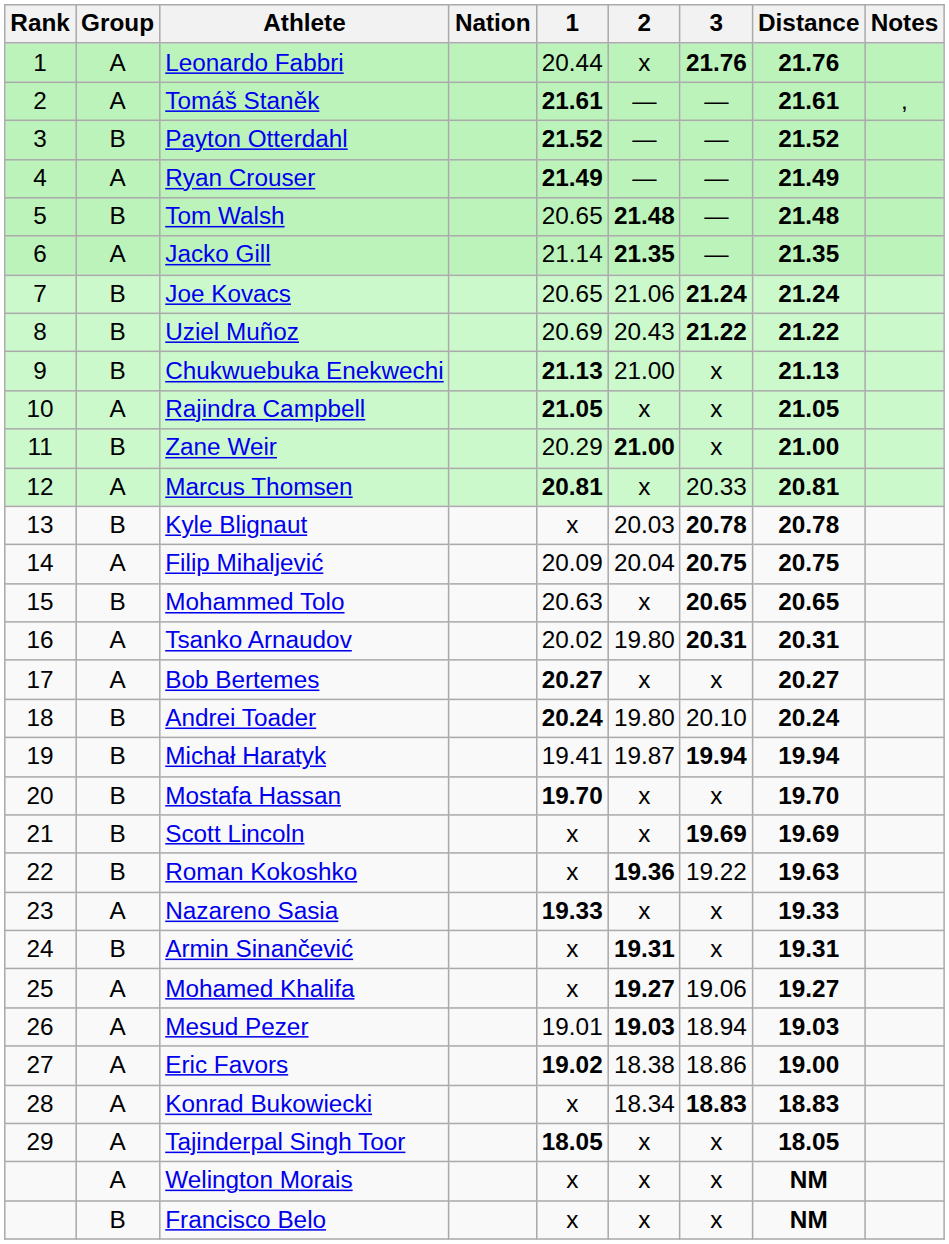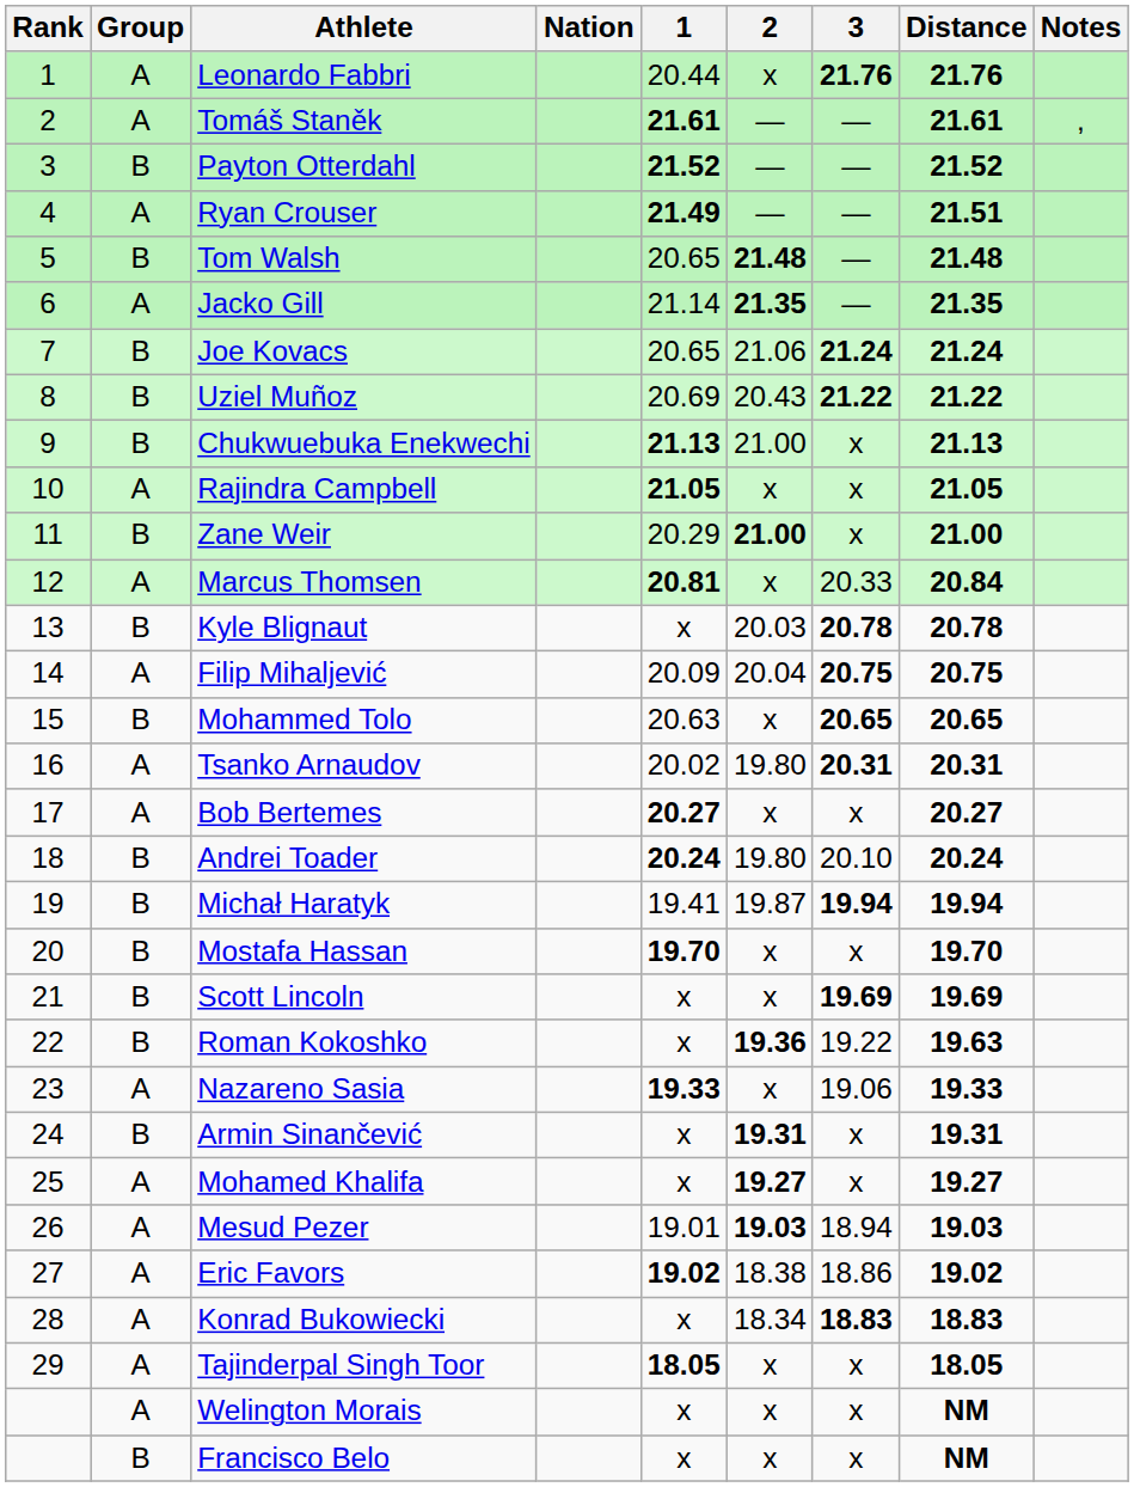Ryan Crouser | Distance: 21.49 -> 21.51
Marcus Thomsen | Distance: 20.81 -> 20.84
Nazareno Sasia | 3: x -> 19.06
Mohamed Khalifa | 3: 19.06 -> x
Eric Favors | Distance: 19.00 -> 19.02
